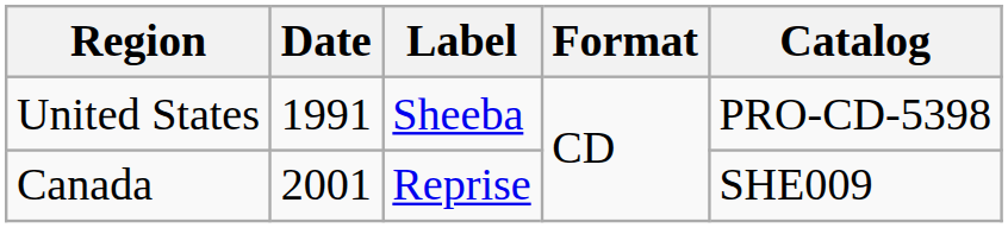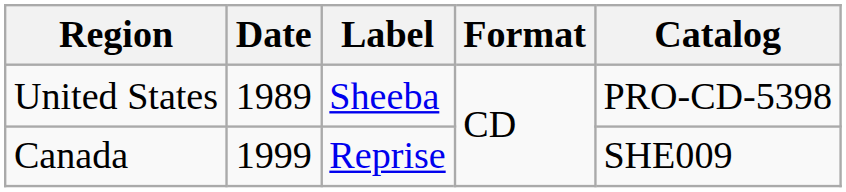United States | Date: 1991 -> 1989
Canada | Date: 2001 -> 1999
